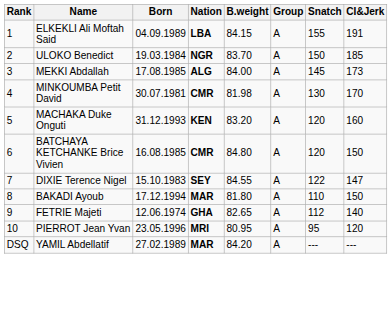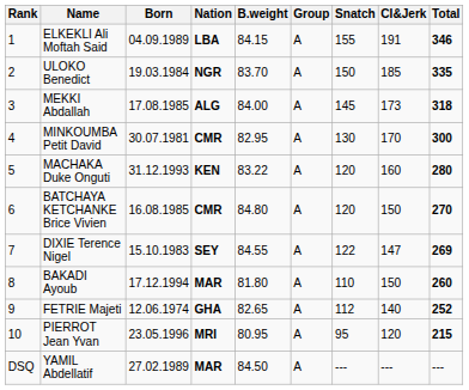+ column: Total | 346 | 335 | 318 | 300 | 280 | 270 | 269 | 260 | 252 | 215 | ---
MINKOUMBA Petit David | B.weight: 81.98 -> 82.95
MACHAKA Duke Onguti | B.weight: 83.20 -> 83.22
YAMIL Abdellatif | B.weight: 84.20 -> 84.50
